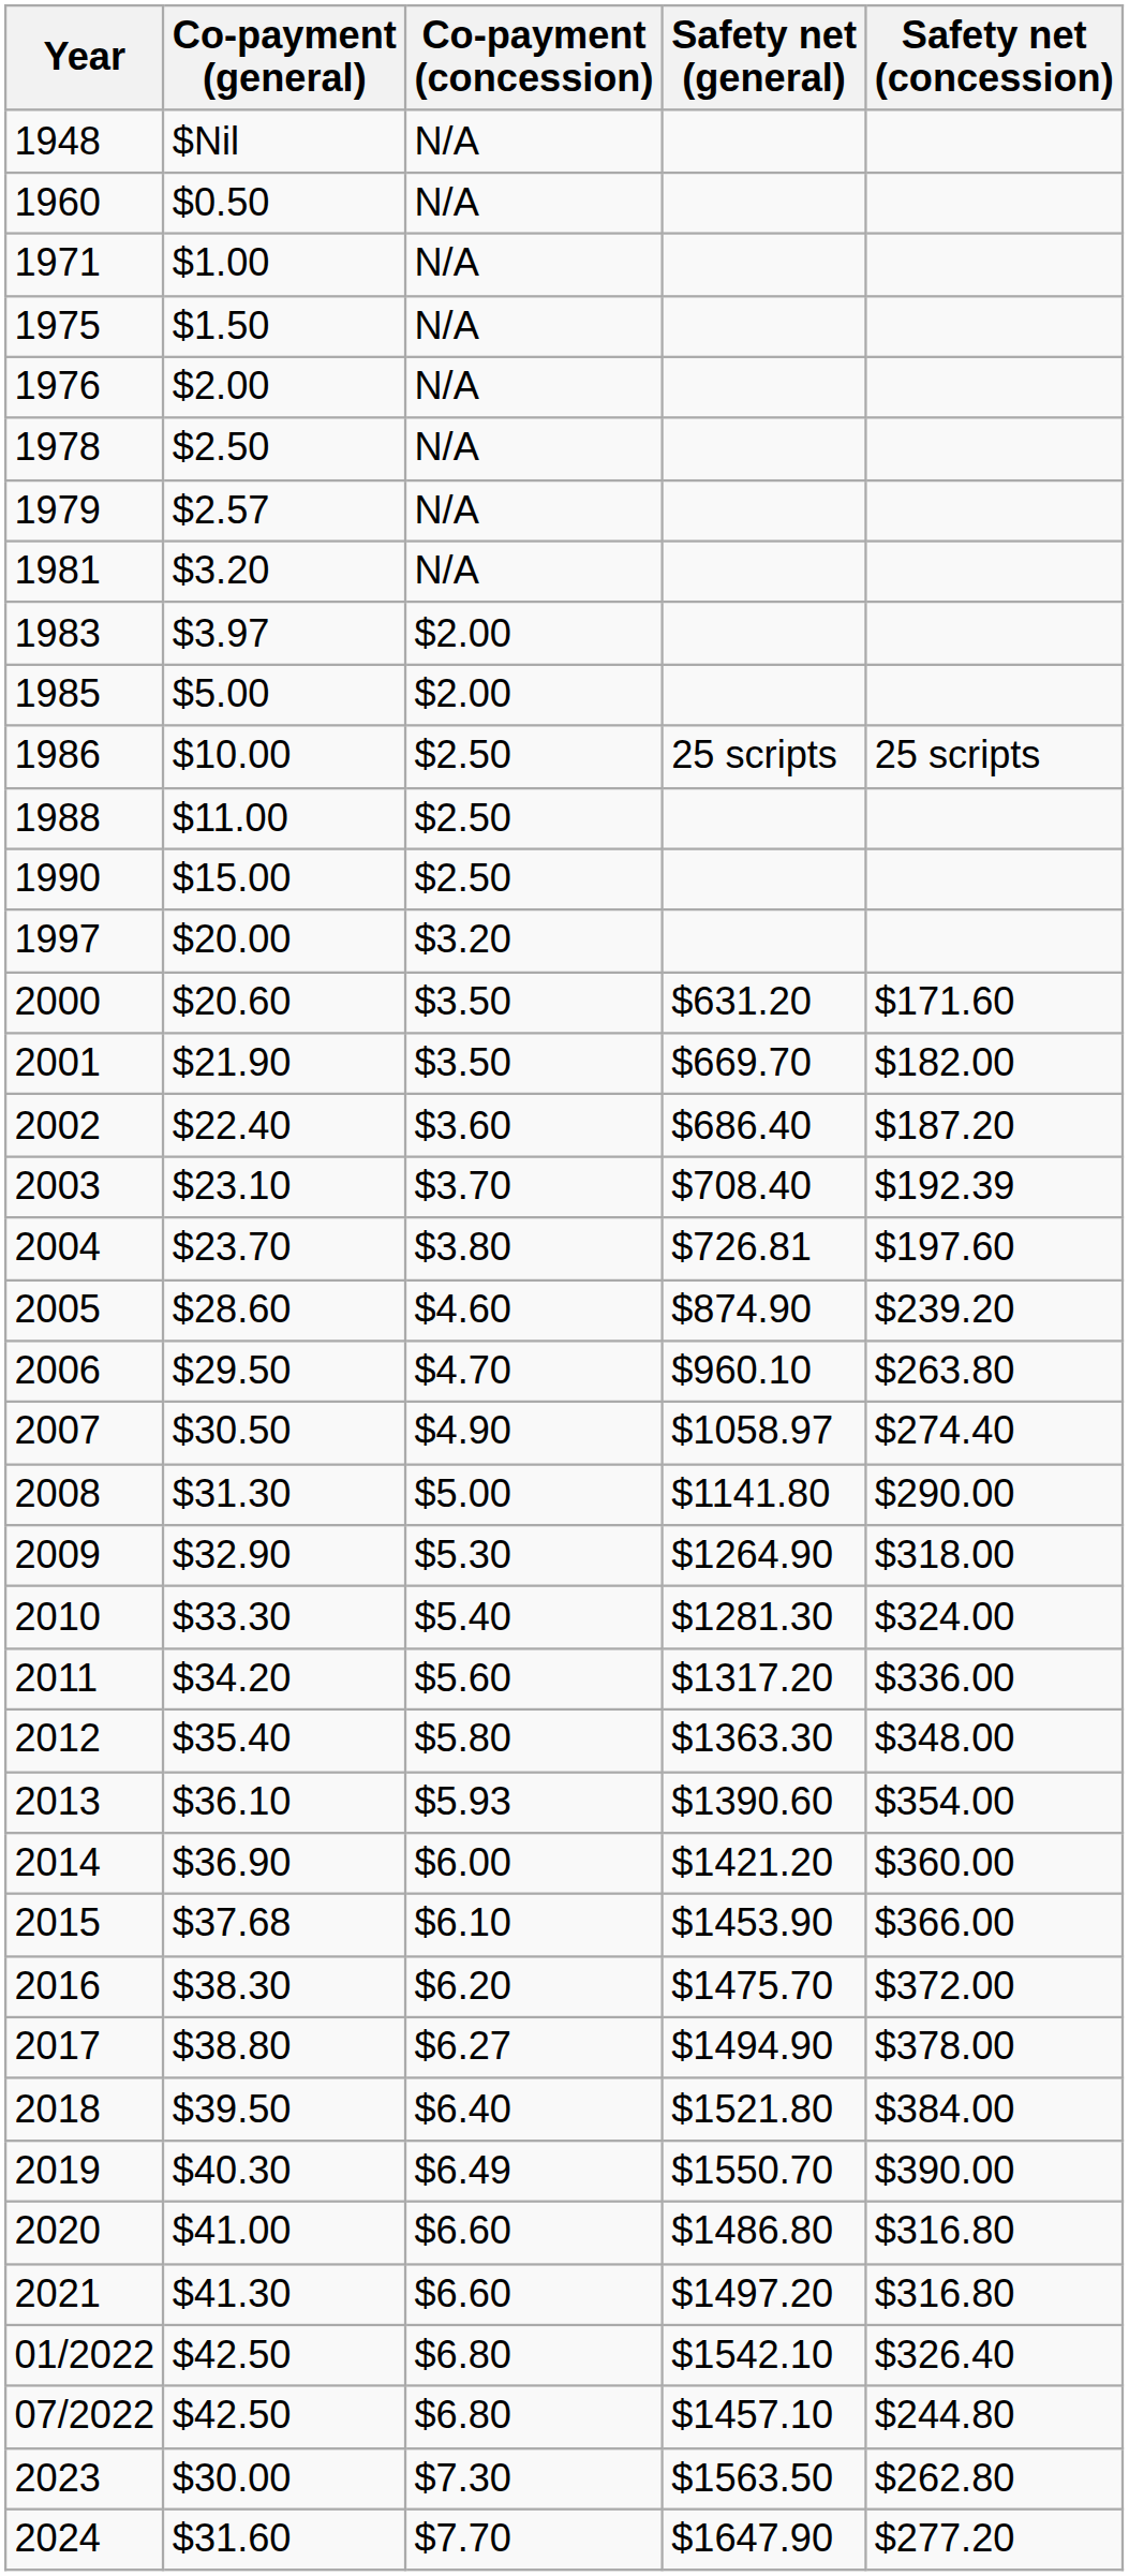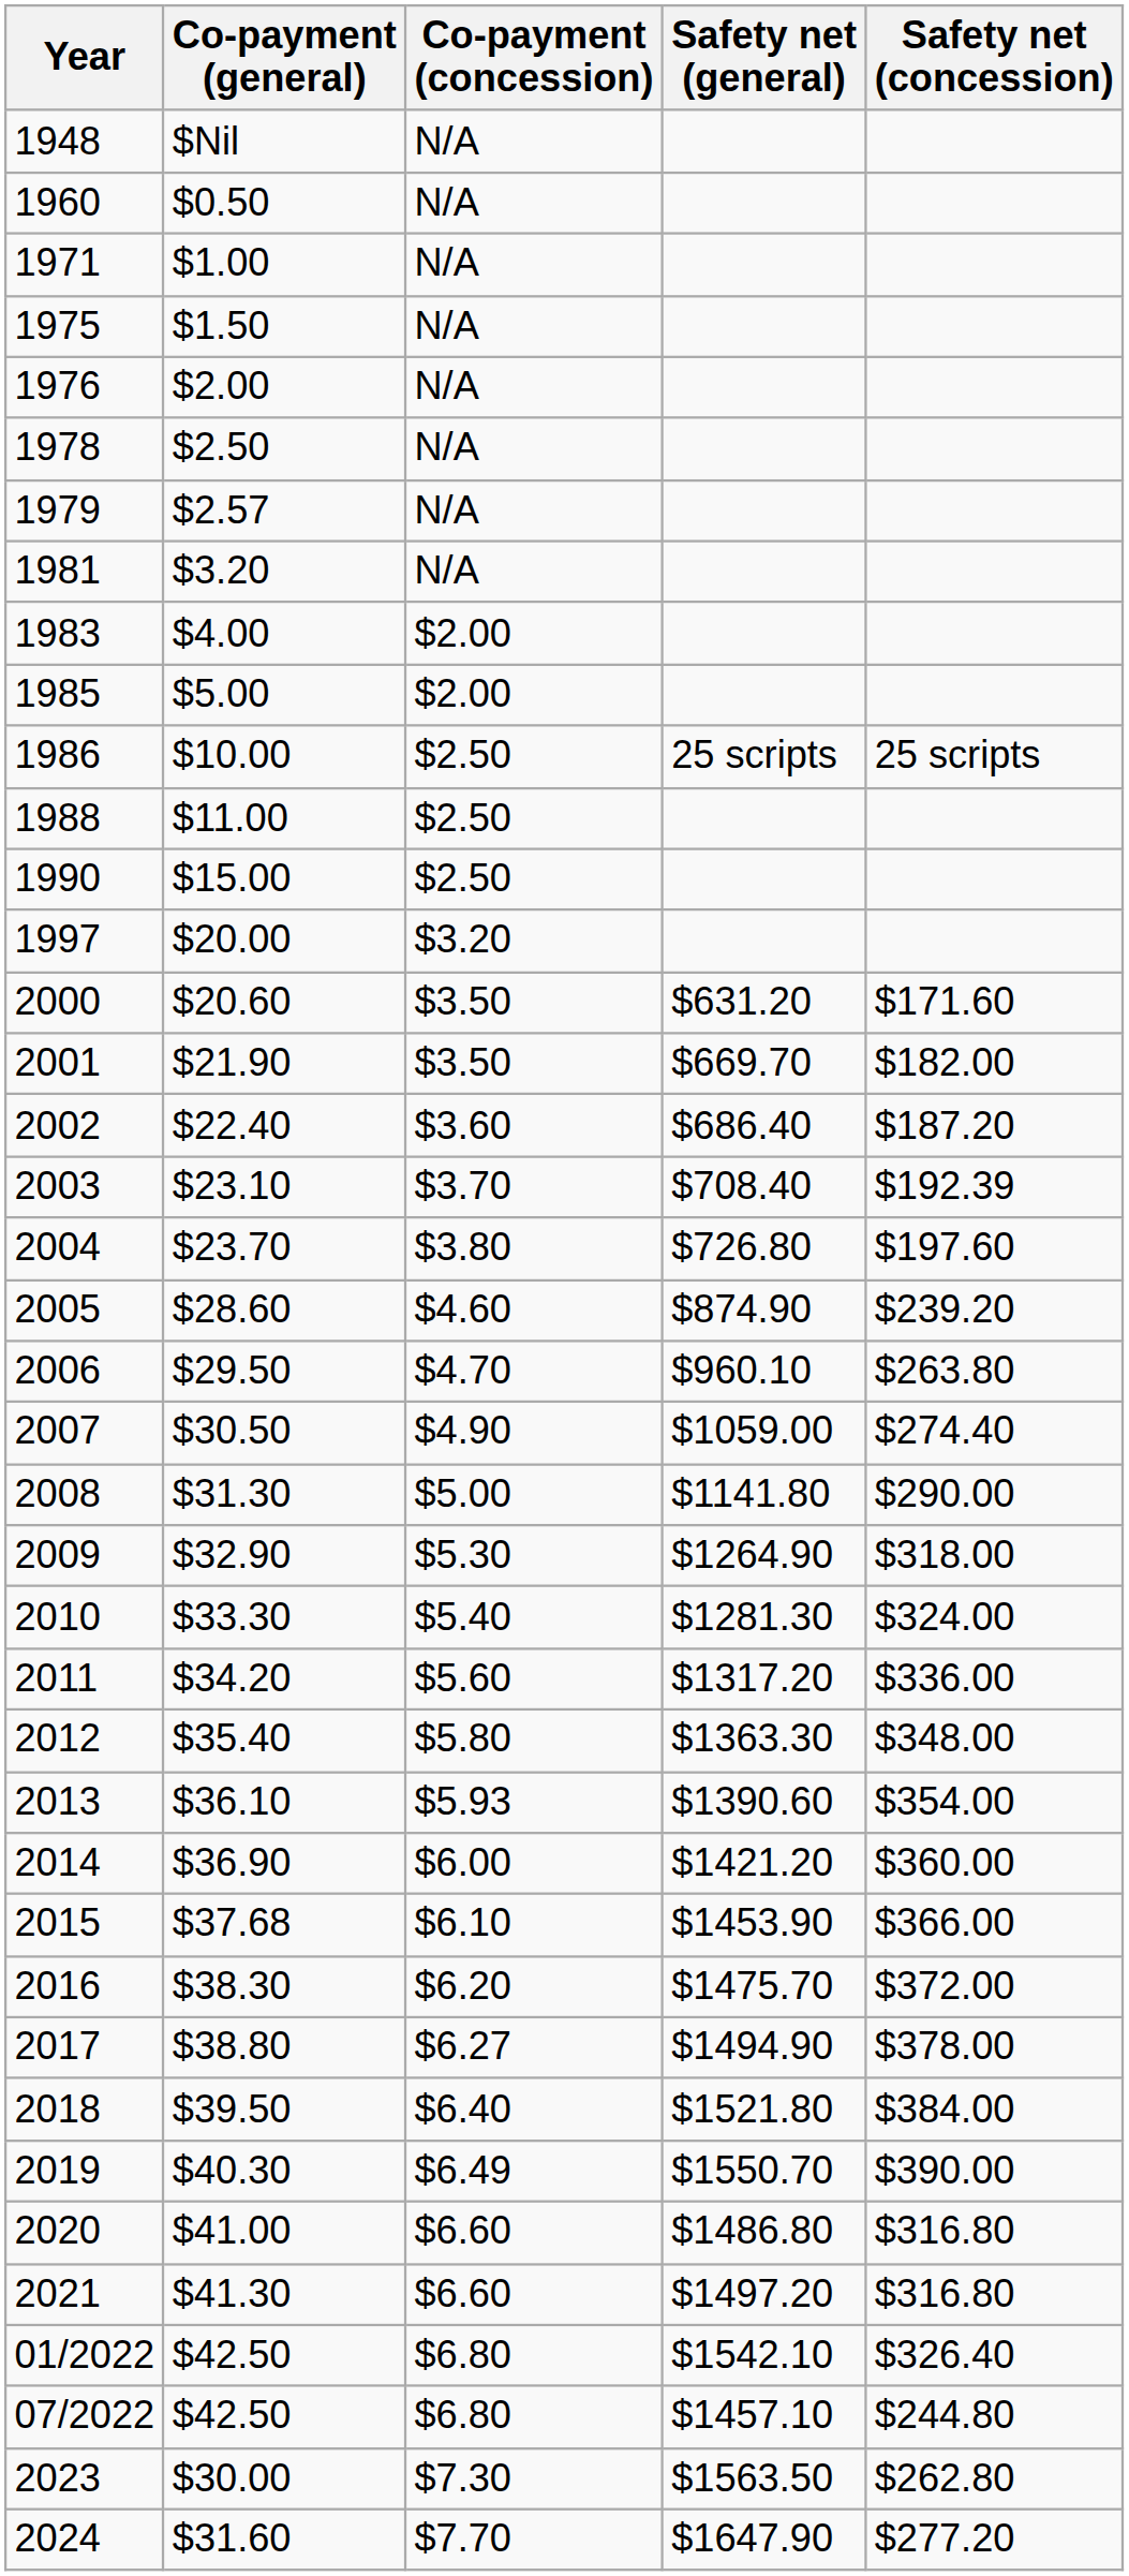1983 | Co-payment (general): $3.97 -> $4.00
2004 | Safety net (general): $726.81 -> $726.80
2007 | Safety net (general): $1058.97 -> $1059.00
